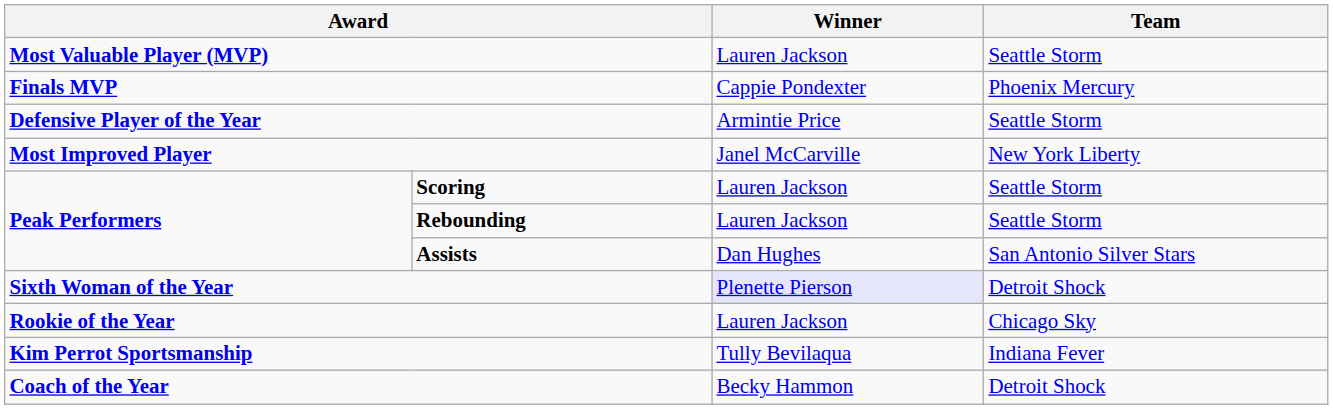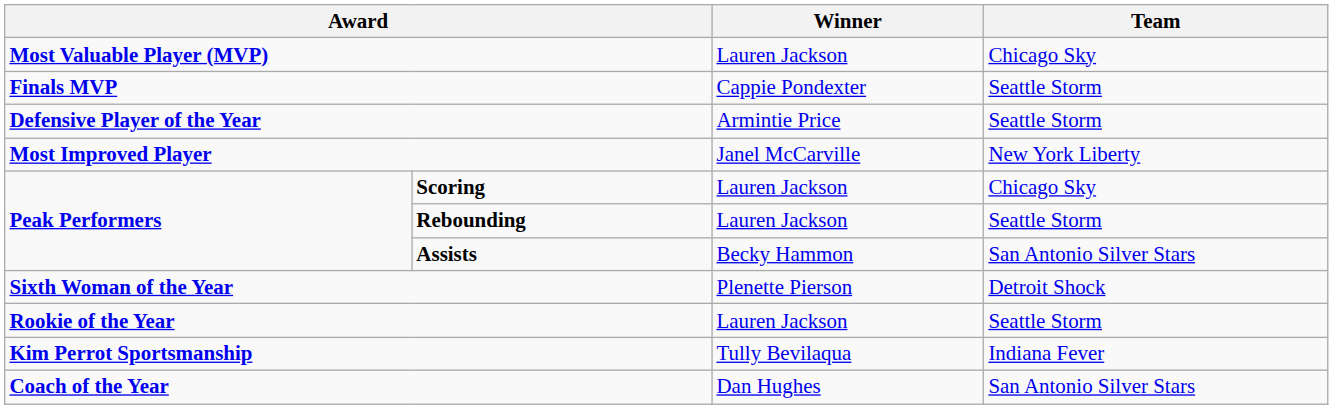Most Valuable Player (MVP) | Team: Seattle Storm -> Chicago Sky
Finals MVP | Team: Phoenix Mercury -> Seattle Storm
Scoring | Team: Seattle Storm -> Chicago Sky
Assists | Winner: Dan Hughes -> Becky Hammon
Sixth Woman of the Year | Winner: lavender background -> no background
Rookie of the Year | Team: Chicago Sky -> Seattle Storm
Coach of the Year | Winner: Becky Hammon -> Dan Hughes
Coach of the Year | Team: Detroit Shock -> San Antonio Silver Stars
